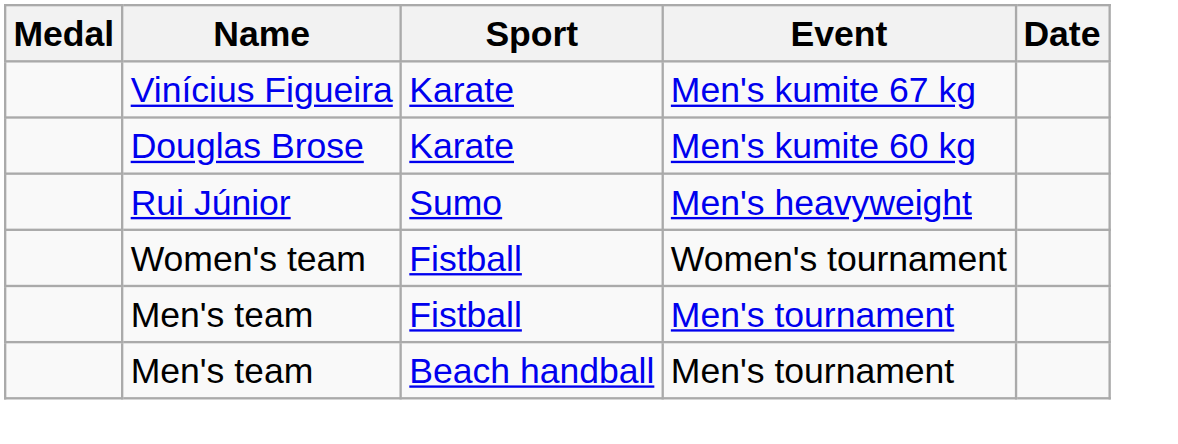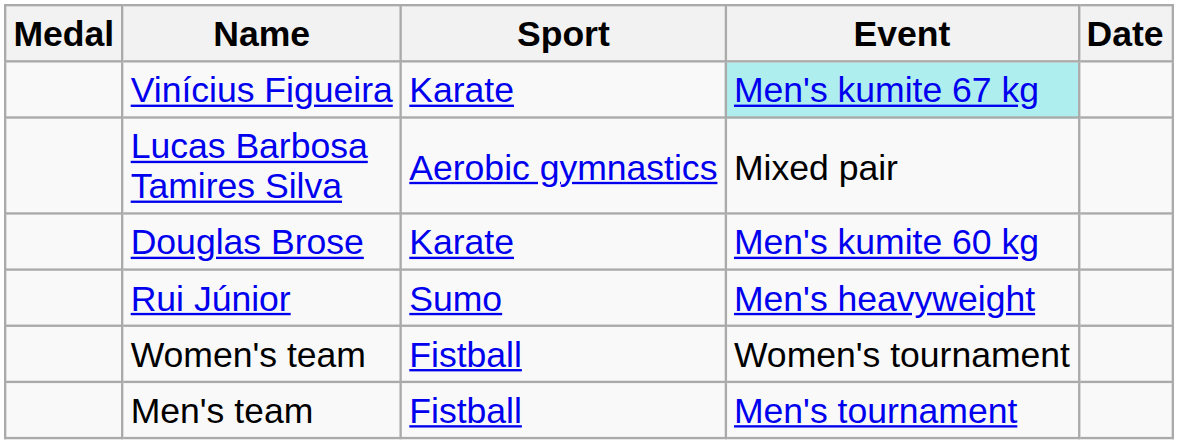Vinícius Figueira | Event: no background -> paleturquoise background
+ row: Lucas Barbosa Tamires Silva | Aerobic gymnastics | Mixed pair
- row: Men's team | Beach handball | Men's tournament
